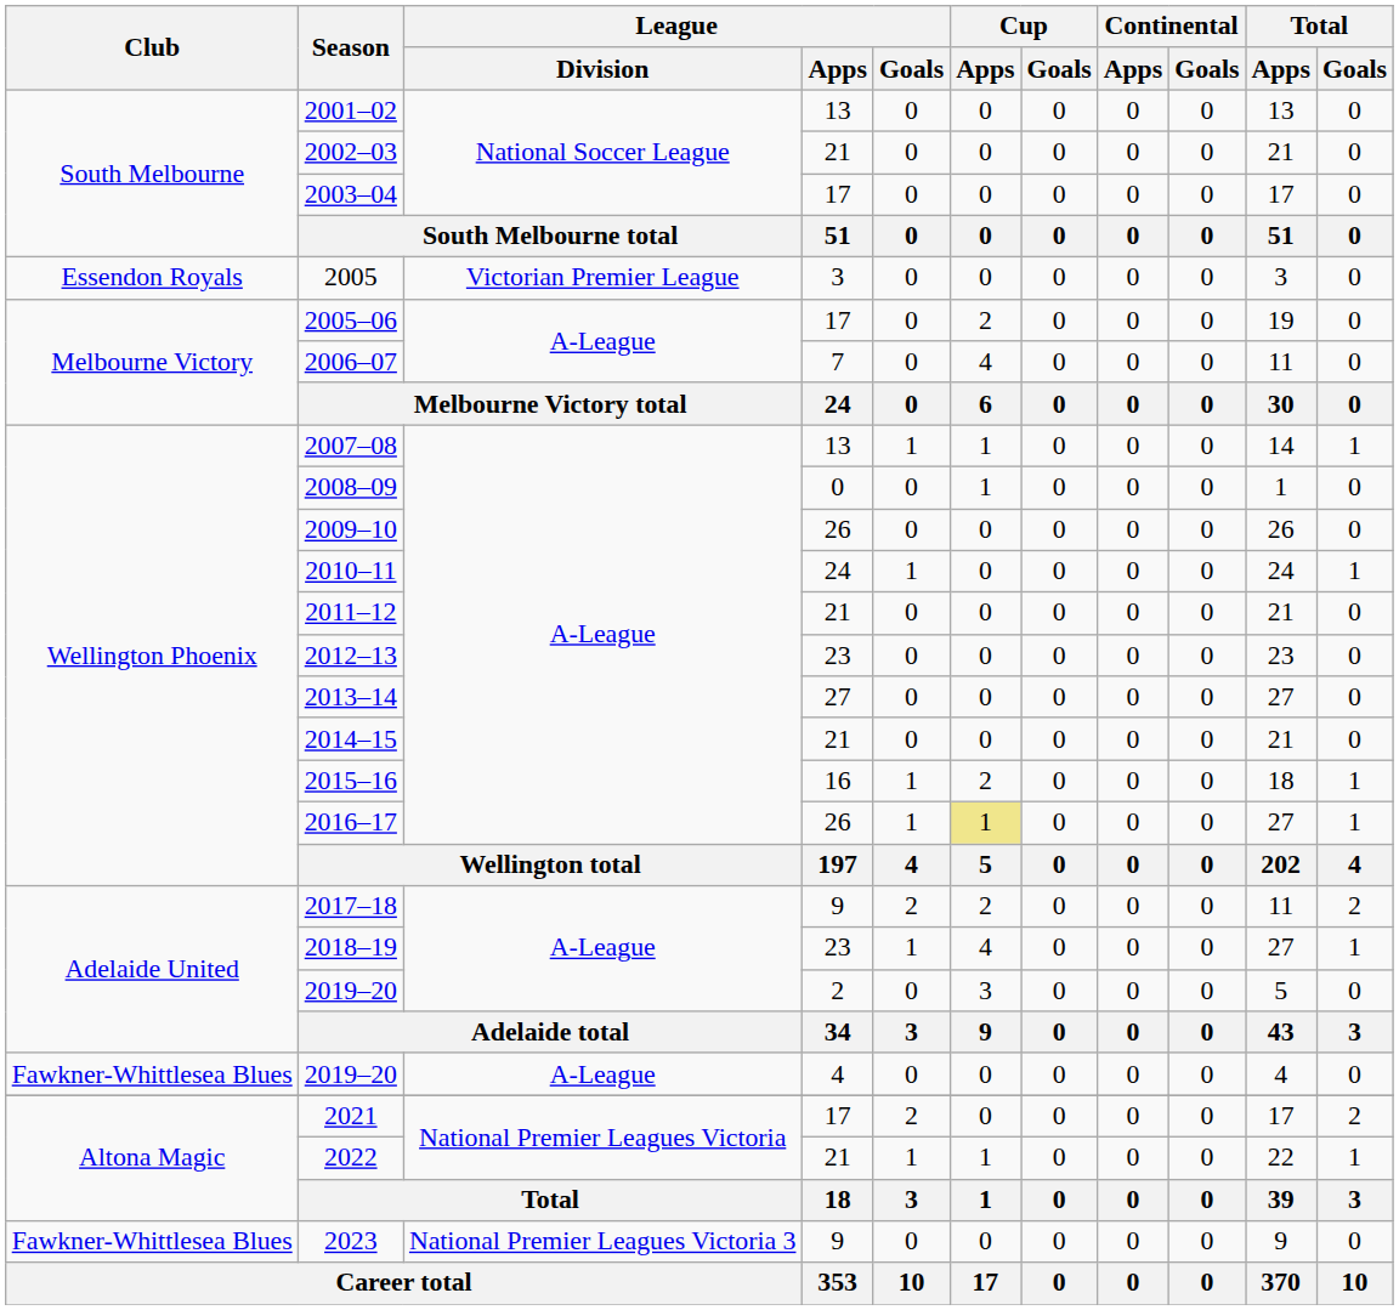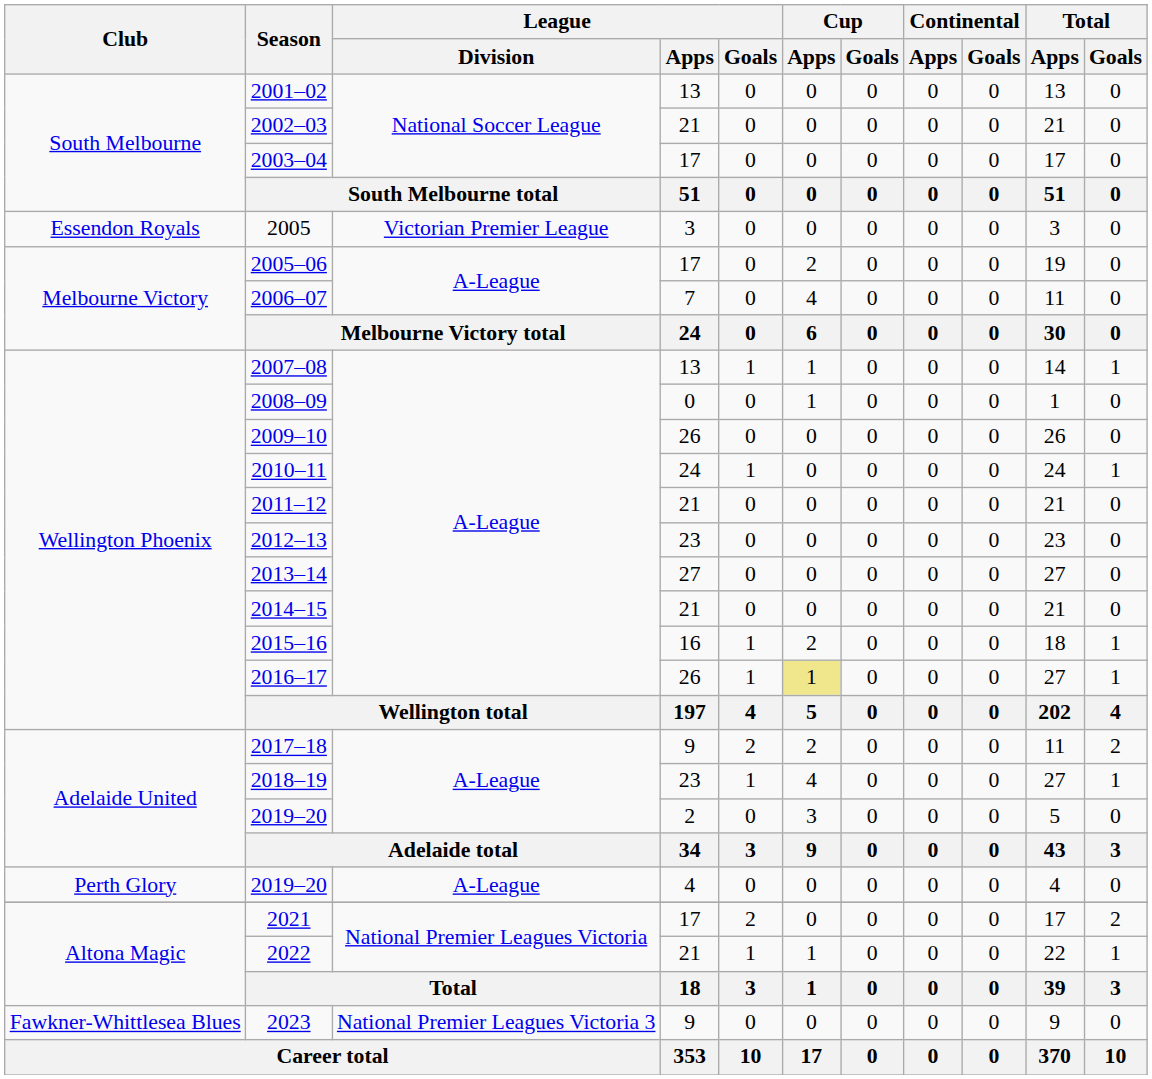2019–20 / 4 | Club: Fawkner-Whittlesea Blues -> Perth Glory
